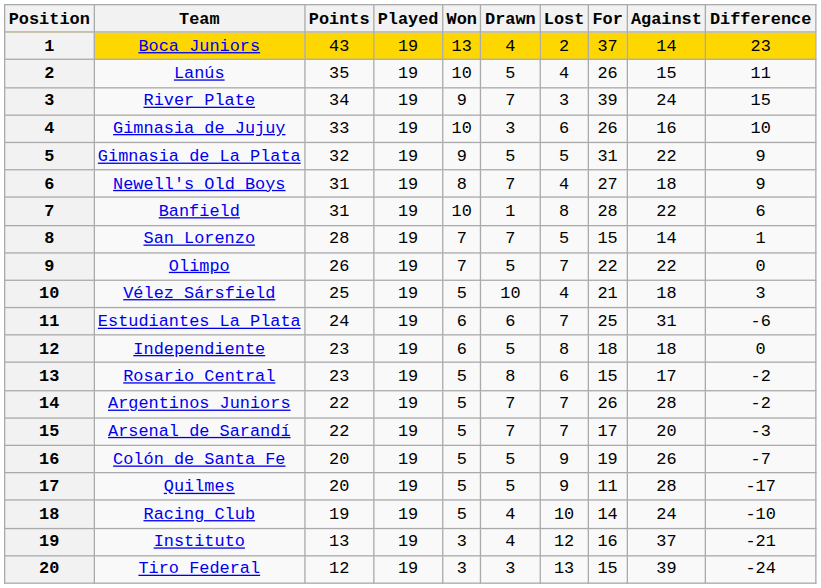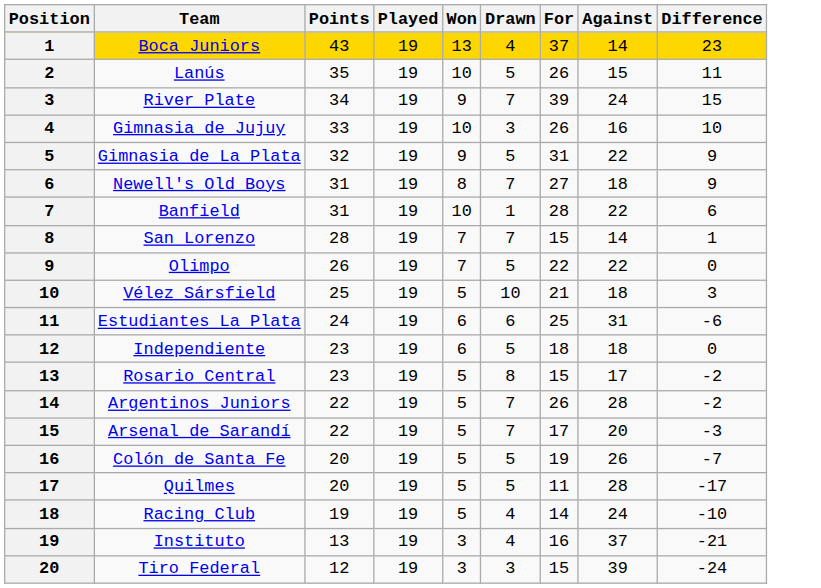- column: Lost | 2 | 4 | 3 | 6 | 5 | 4 | 8 | 5 | 7 | 4 | 7 | 8 | 6 | 7 | 7 | 9 | 9 | 10 | 12 | 13
